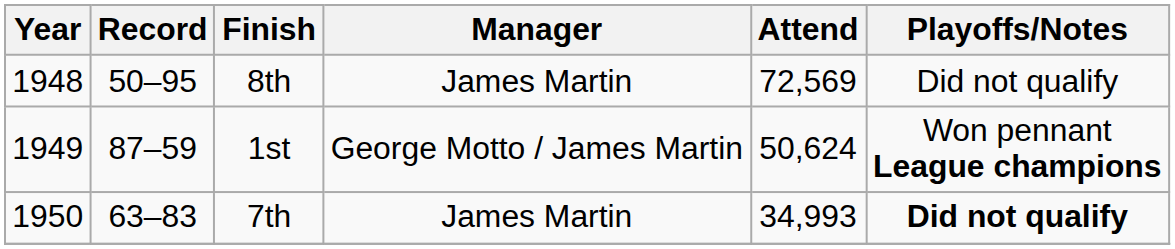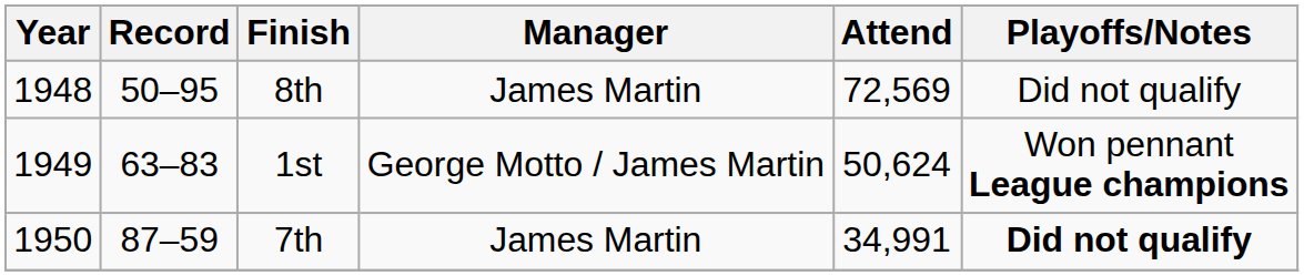1st | Record: 87–59 -> 63–83
7th | Record: 63–83 -> 87–59
7th | Attend: 34,993 -> 34,991
